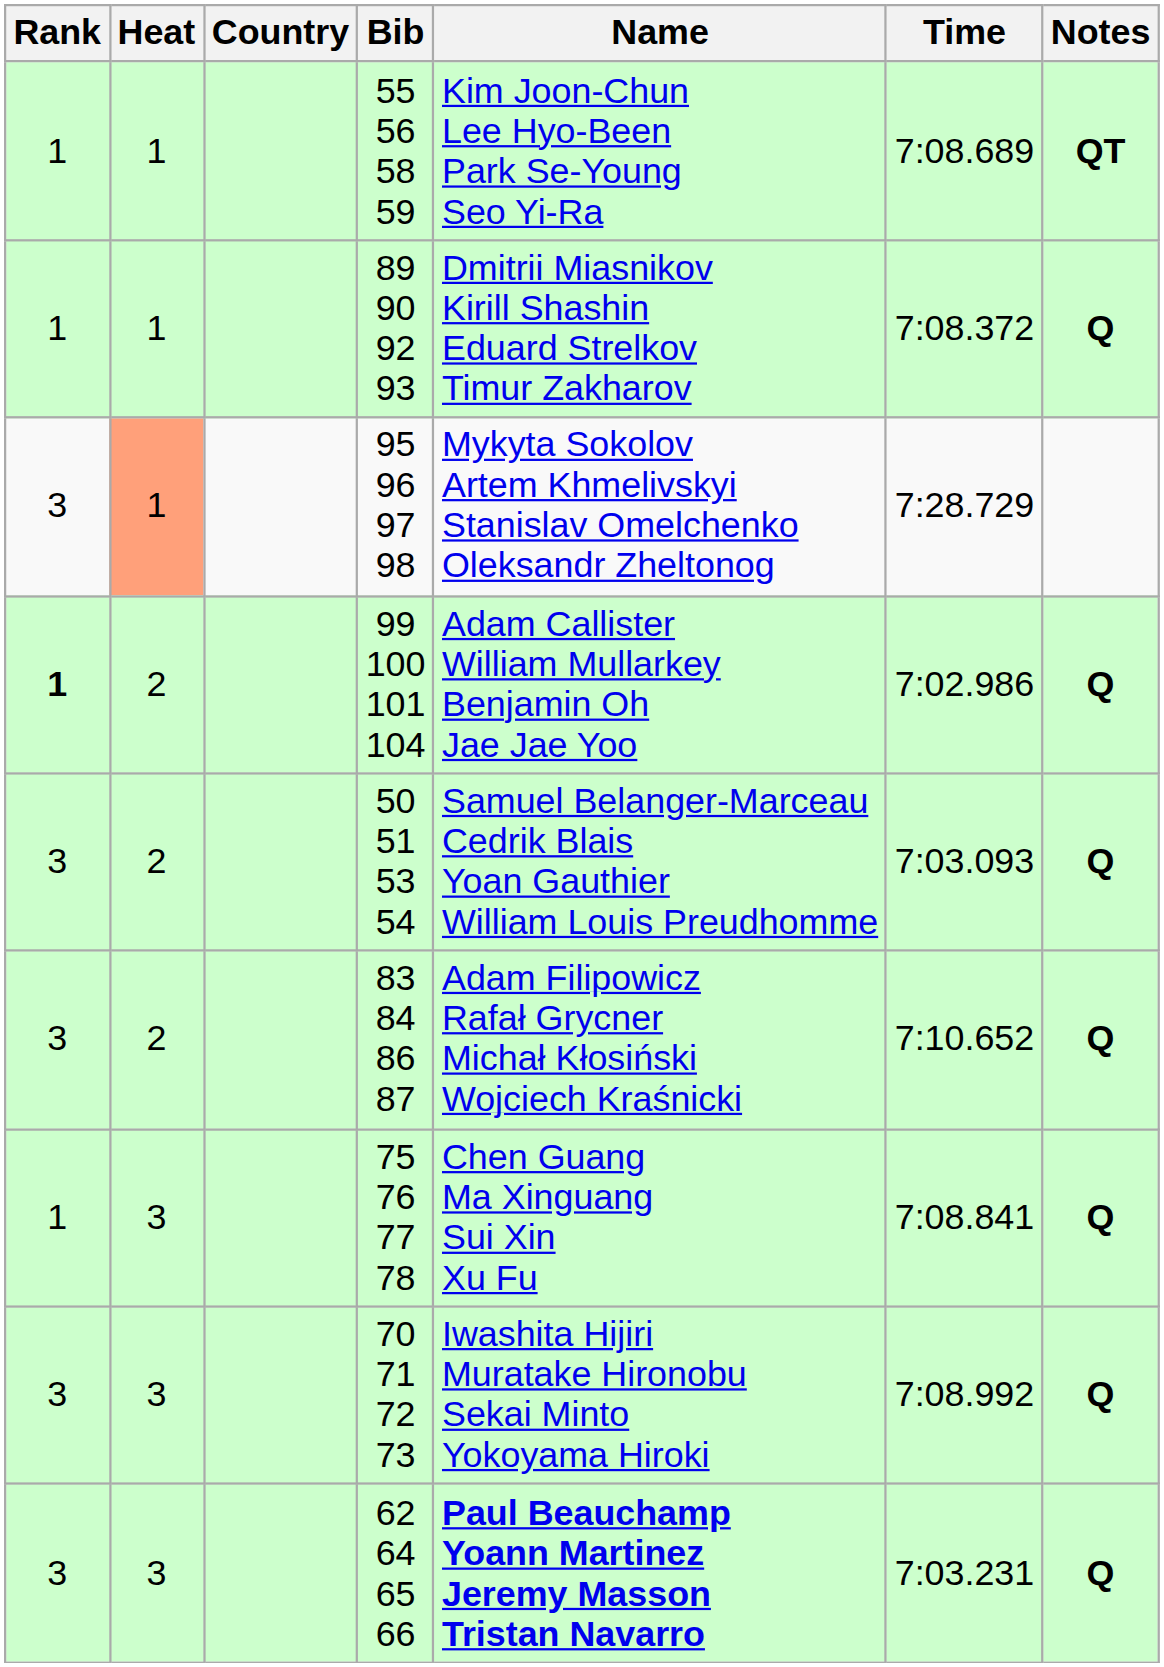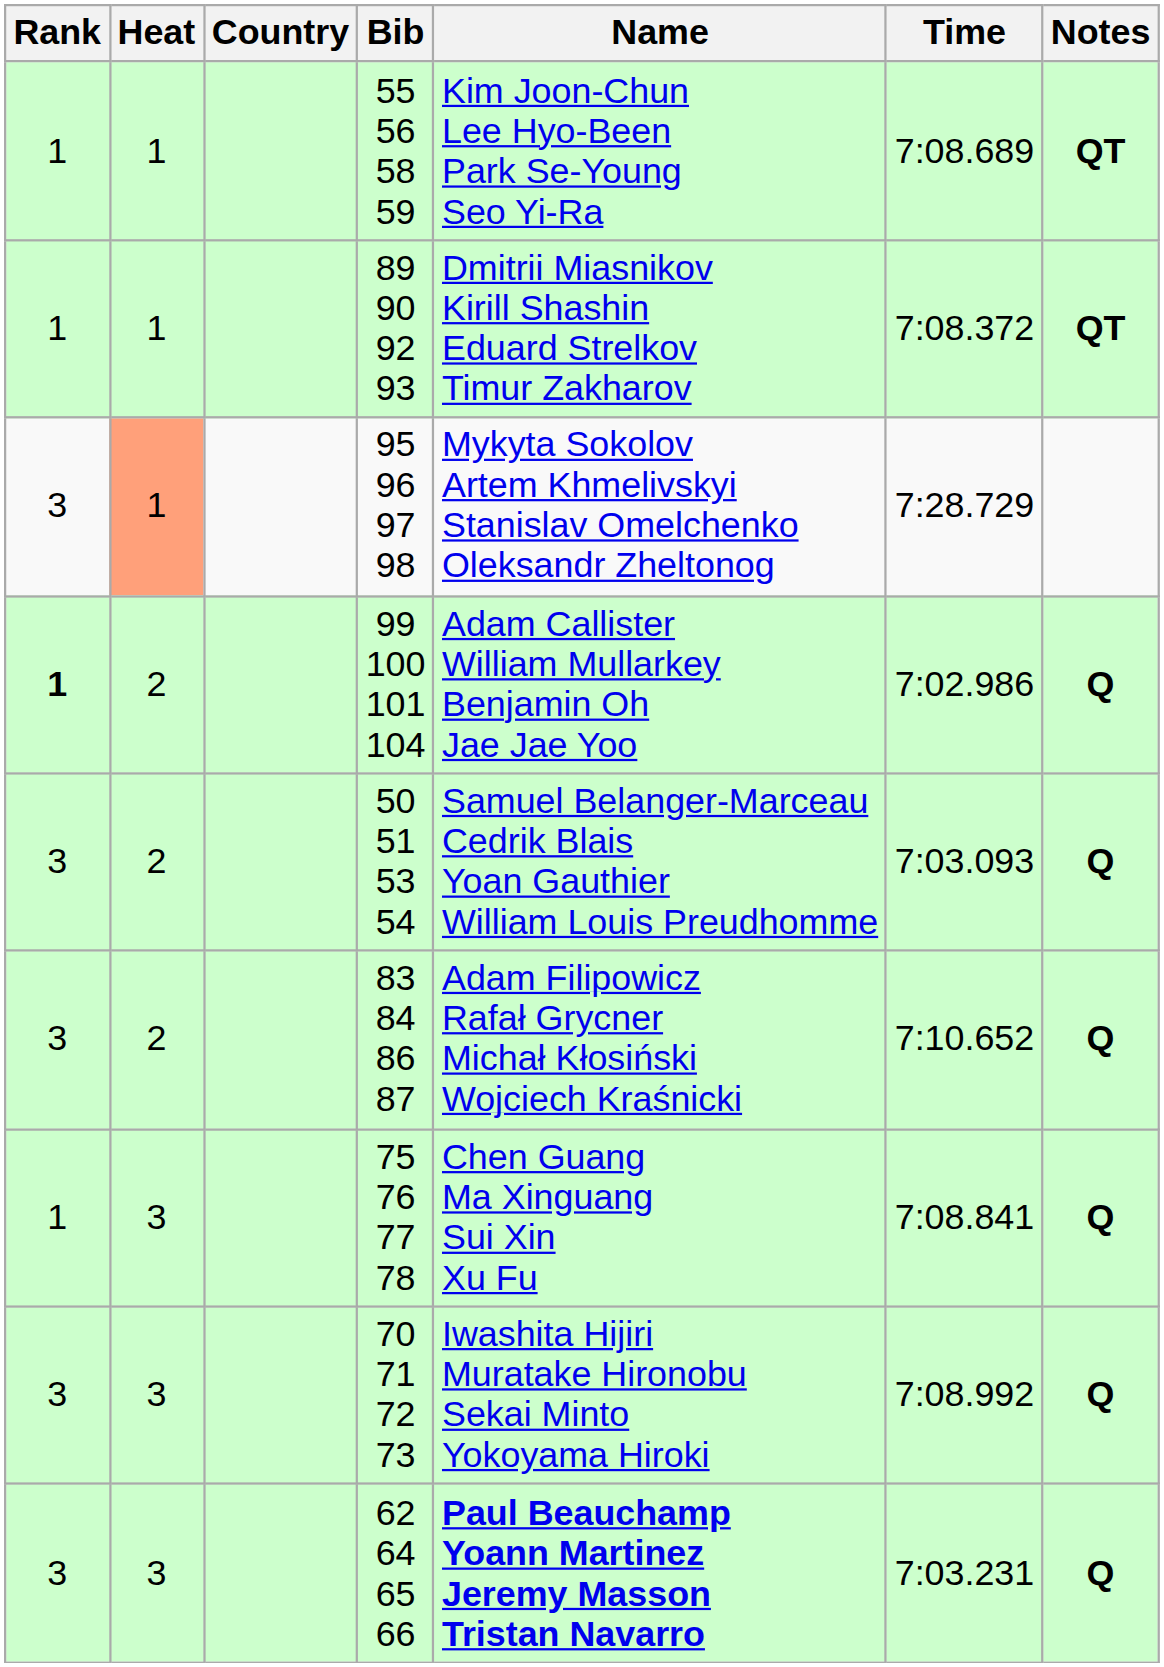89 90 92 93 | Notes: Q -> QT
